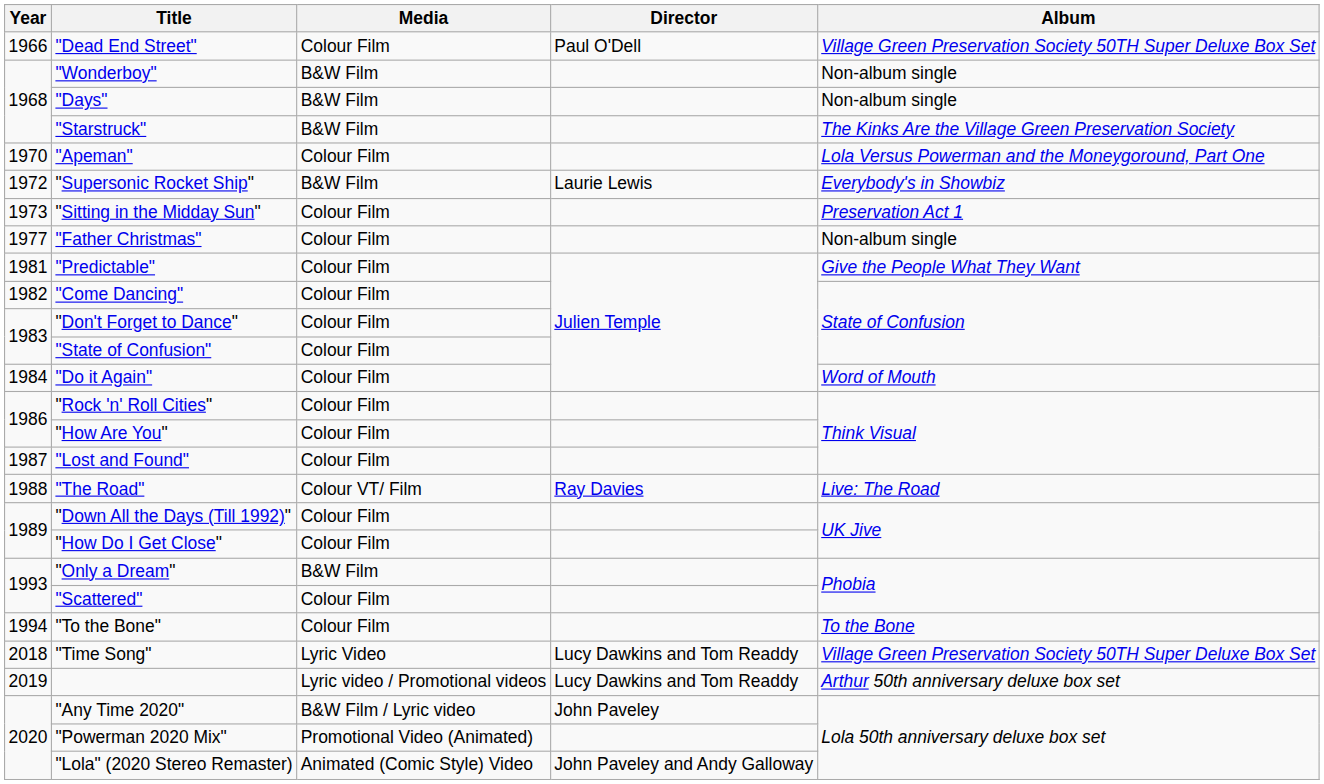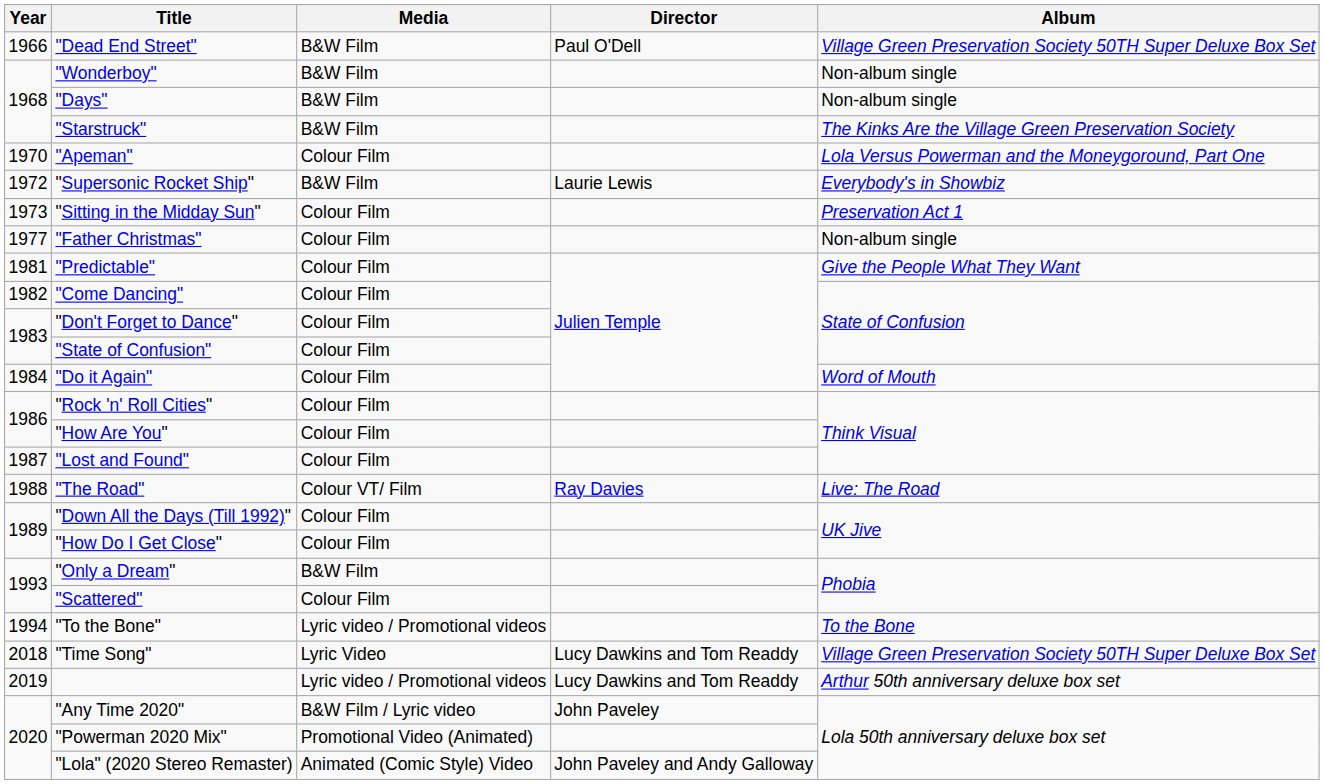"Dead End Street" | Media: Colour Film -> B&W Film
"To the Bone" | Media: Colour Film -> Lyric video / Promotional videos
